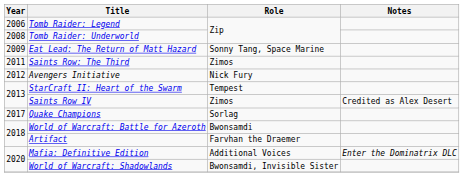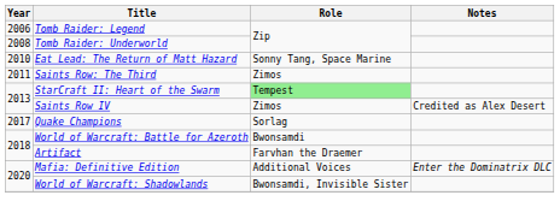Eat Lead: The Return of Matt Hazard | Year: 2009 -> 2010
- row: 2012 | Avengers Initiative | Nick Fury
StarCraft II: Heart of the Swarm | Role: no background -> lightgreen background
